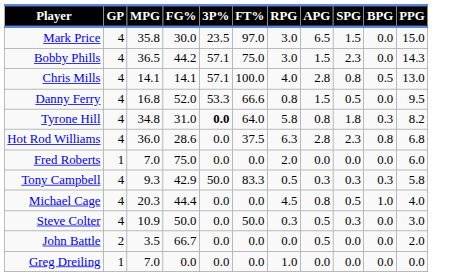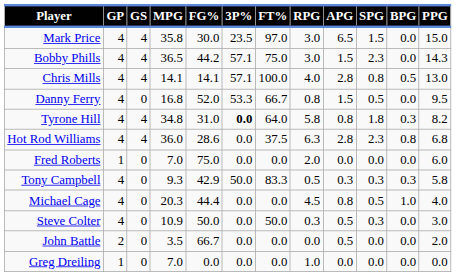+ column: GS | 4 | 4 | 4 | 0 | 4 | 4 | 0 | 0 | 0 | 0 | 0 | 0
Danny Ferry | FT%: 66.6 -> 66.7
